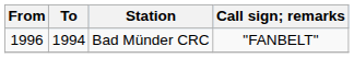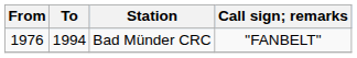Bad Münder CRC | From: 1996 -> 1976
